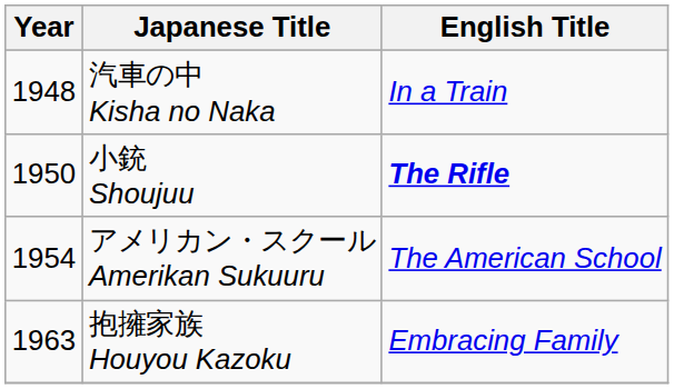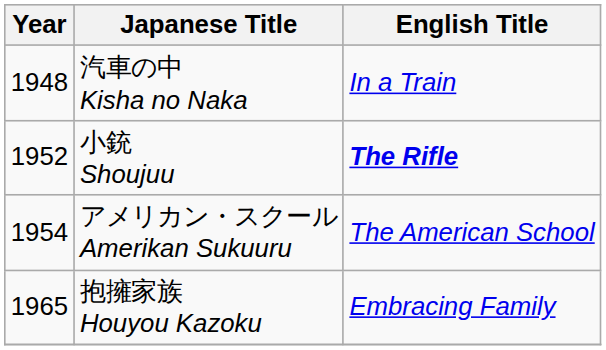小銃 Shoujuu | Year: 1950 -> 1952
抱擁家族 Houyou Kazoku | Year: 1963 -> 1965
